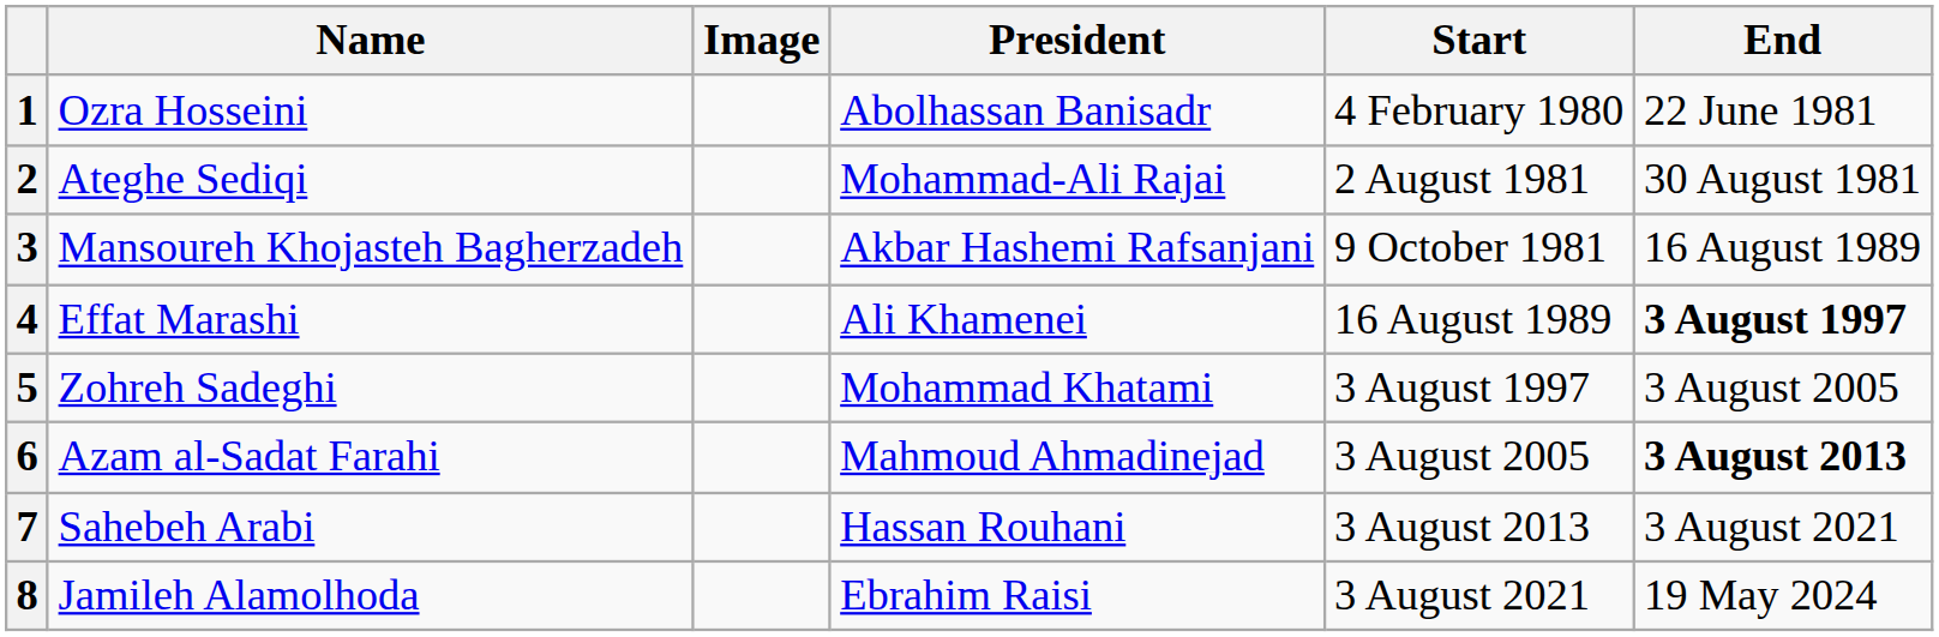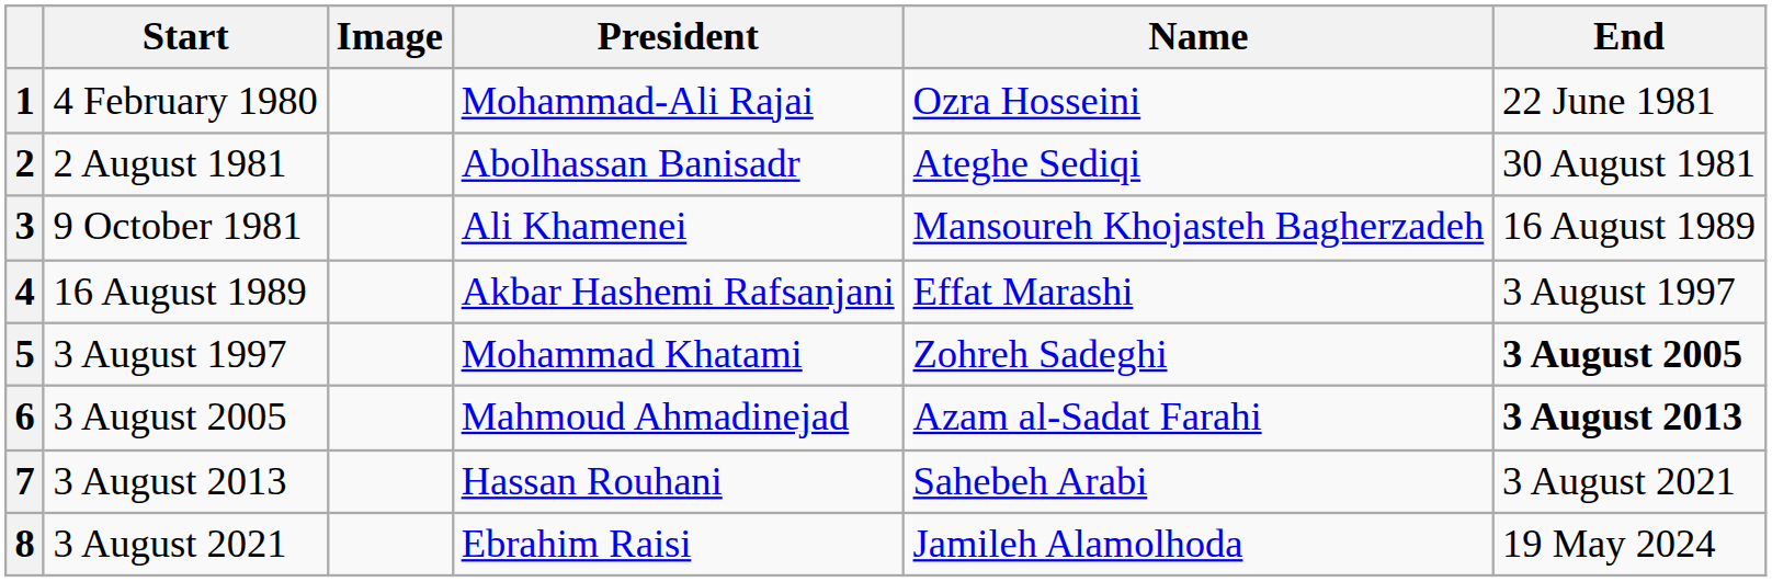columns swapped: Name <-> Start
1 | President: Abolhassan Banisadr -> Mohammad-Ali Rajai
2 | President: Mohammad-Ali Rajai -> Abolhassan Banisadr
3 | President: Akbar Hashemi Rafsanjani -> Ali Khamenei
4 | President: Ali Khamenei -> Akbar Hashemi Rafsanjani
4 | End: bold -> normal
5 | End: normal -> bold
